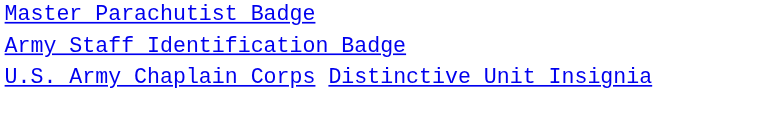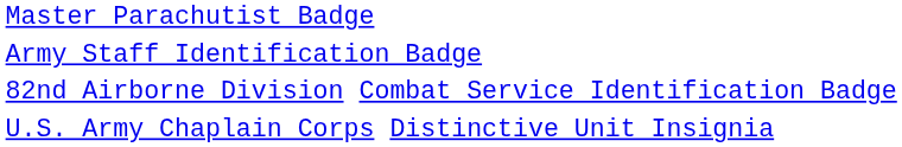+ row: 82nd Airborne Division Combat Service Identification Badge
